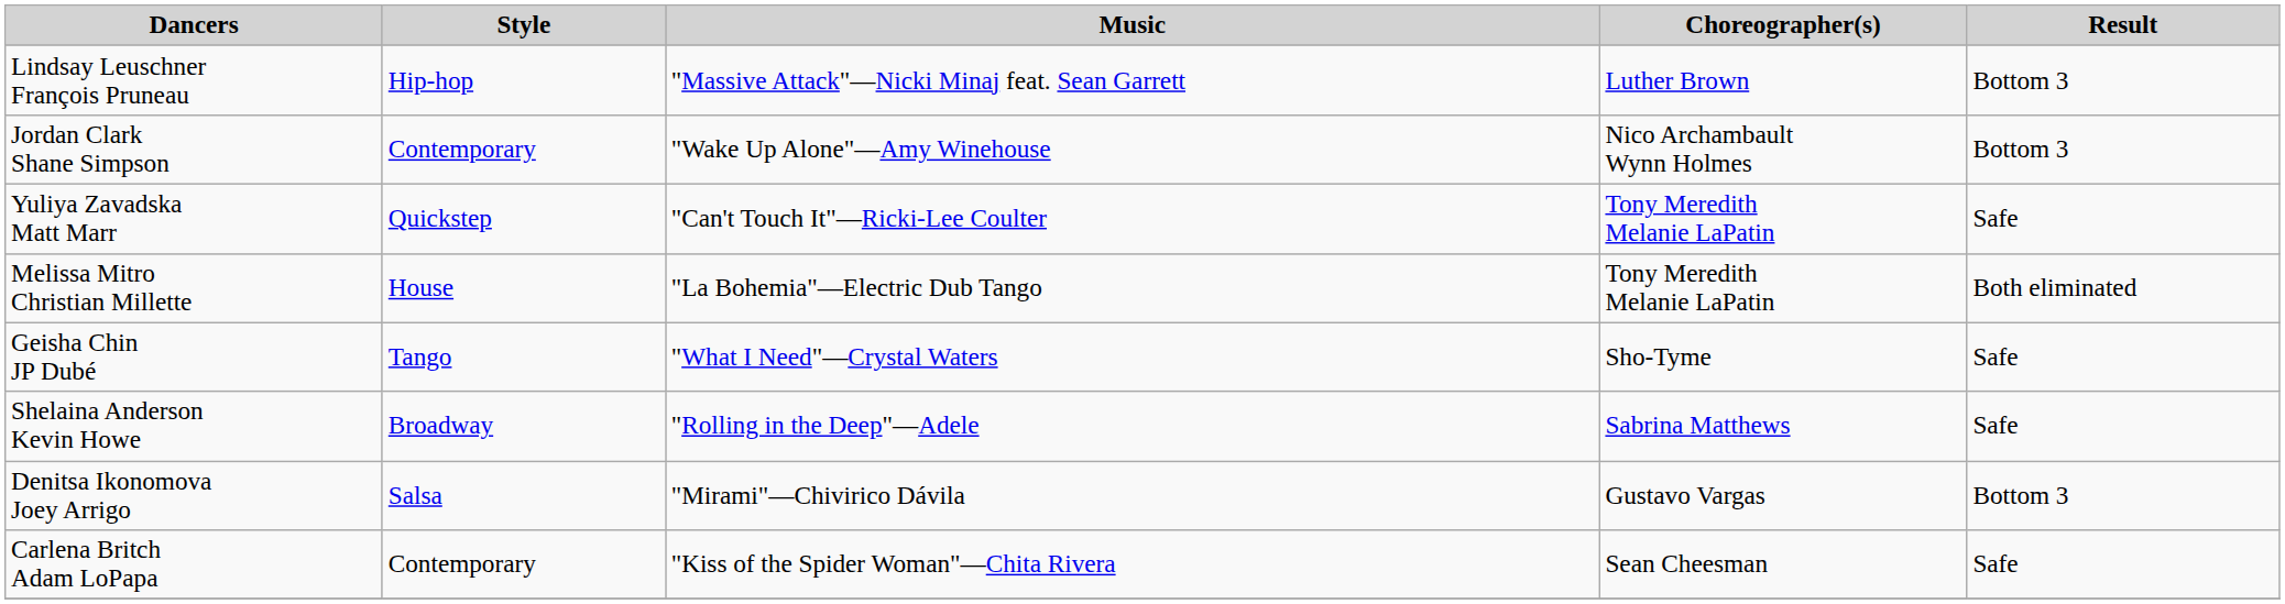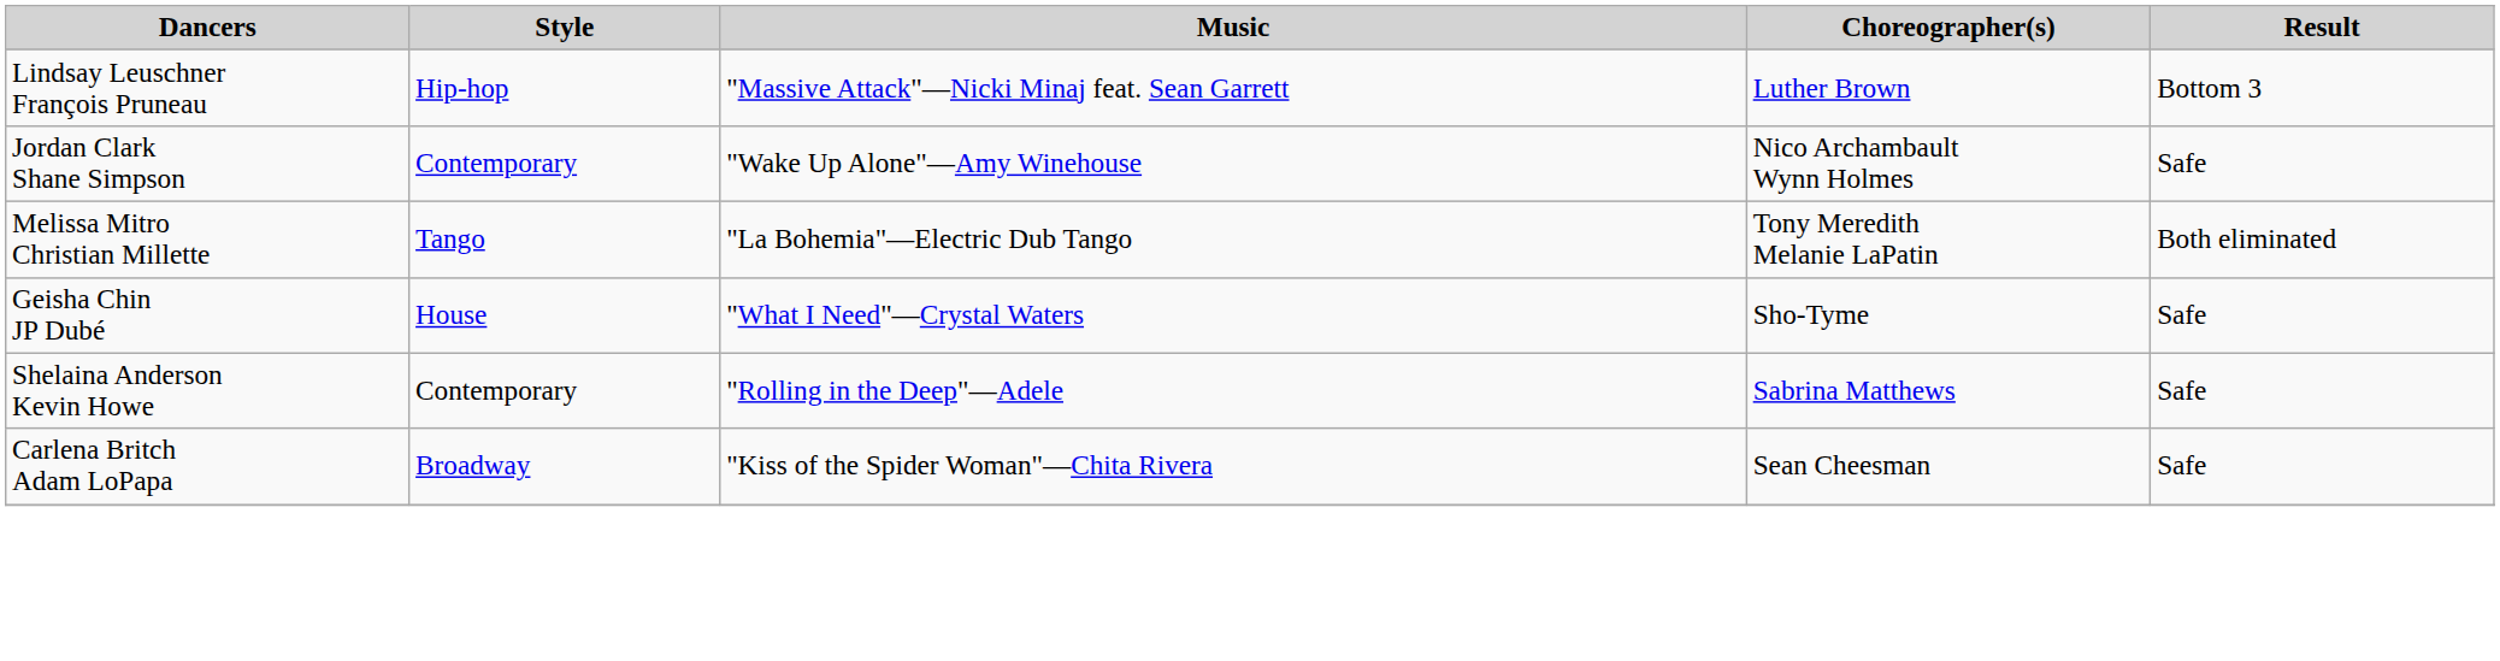Jordan Clark Shane Simpson | Result: Bottom 3 -> Safe
- row: Yuliya Zavadska Matt Marr | Quickstep | "Can't Touch It"—Ricki-Lee Coulter | Tony Meredith Melanie LaPatin | Safe
Melissa Mitro Christian Millette | Style: House -> Tango
Geisha Chin JP Dubé | Style: Tango -> House
Shelaina Anderson Kevin Howe | Style: Broadway -> Contemporary
- row: Denitsa Ikonomova Joey Arrigo | Salsa | "Mirami"—Chivirico Dávila | Gustavo Vargas | Bottom 3
Carlena Britch Adam LoPapa | Style: Contemporary -> Broadway
